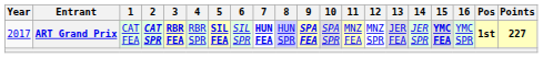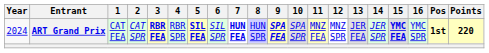ART Grand Prix | Year: 2017 -> 2024
ART Grand Prix | 2: bold -> normal
ART Grand Prix | Points: 227 -> 220
